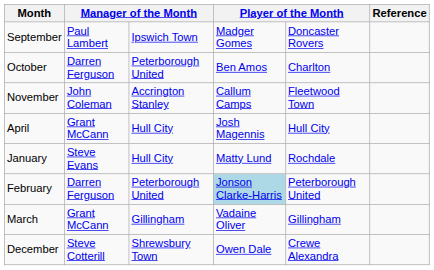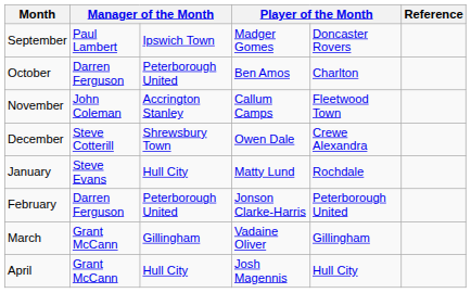rows swapped: December <-> April
February | column 4: lightblue background -> no background
